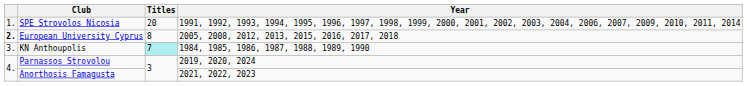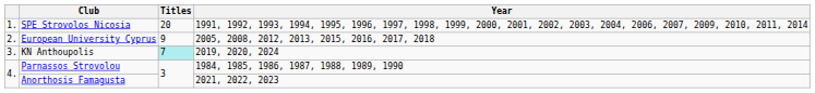European University Cyprus | column 1: bold -> normal
European University Cyprus | Titles: 8 -> 9
KN Anthoupolis | Year: 1984, 1985, 1986, 1987, 1988, 1989, 1990 -> 2019, 2020, 2024
Parnassos Strovolou | Year: 2019, 2020, 2024 -> 1984, 1985, 1986, 1987, 1988, 1989, 1990
